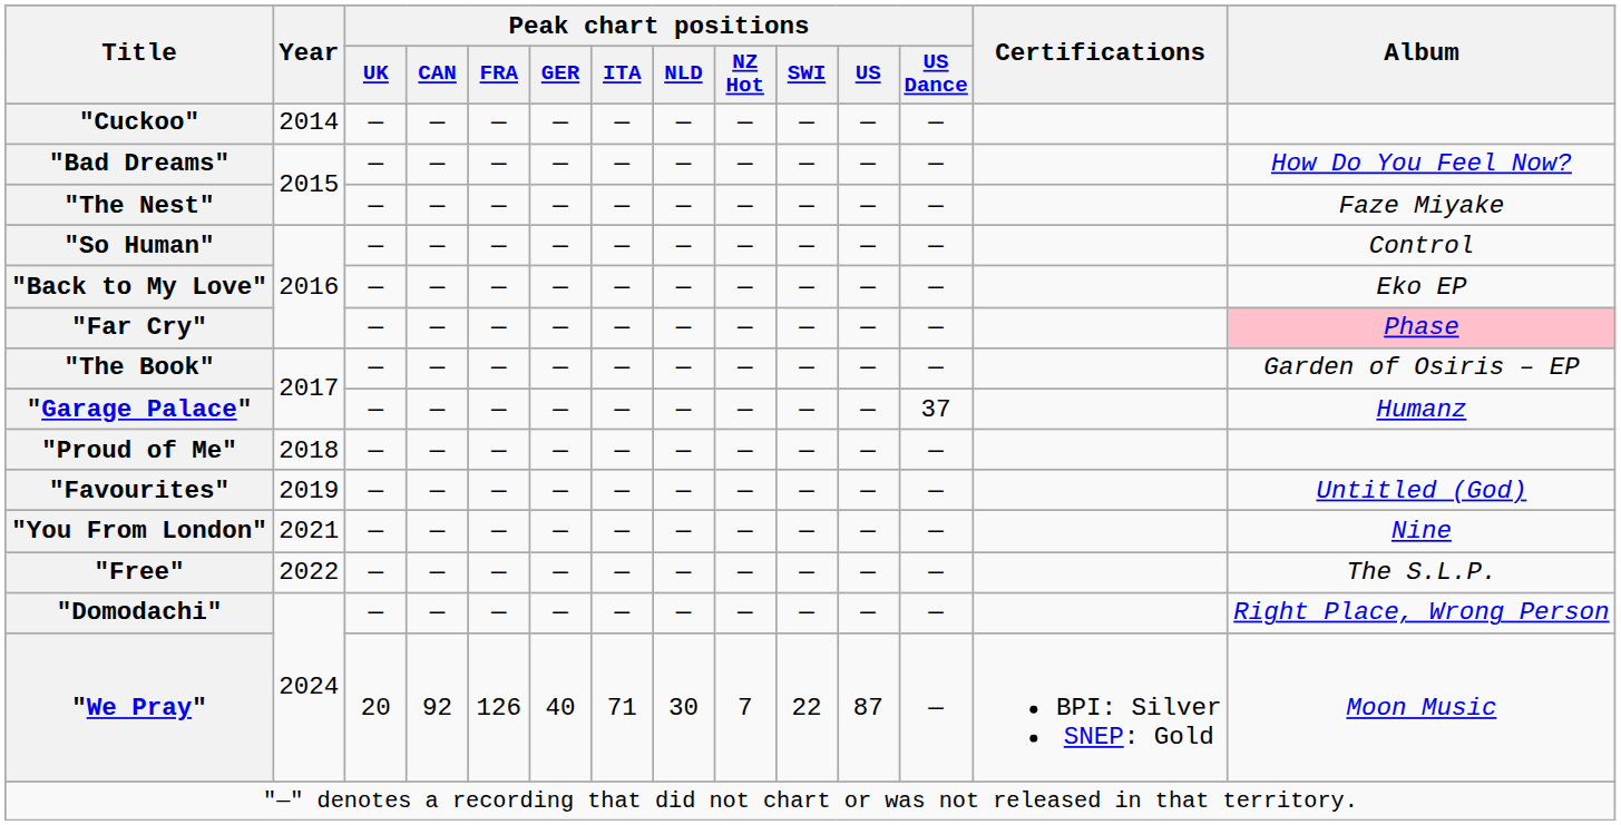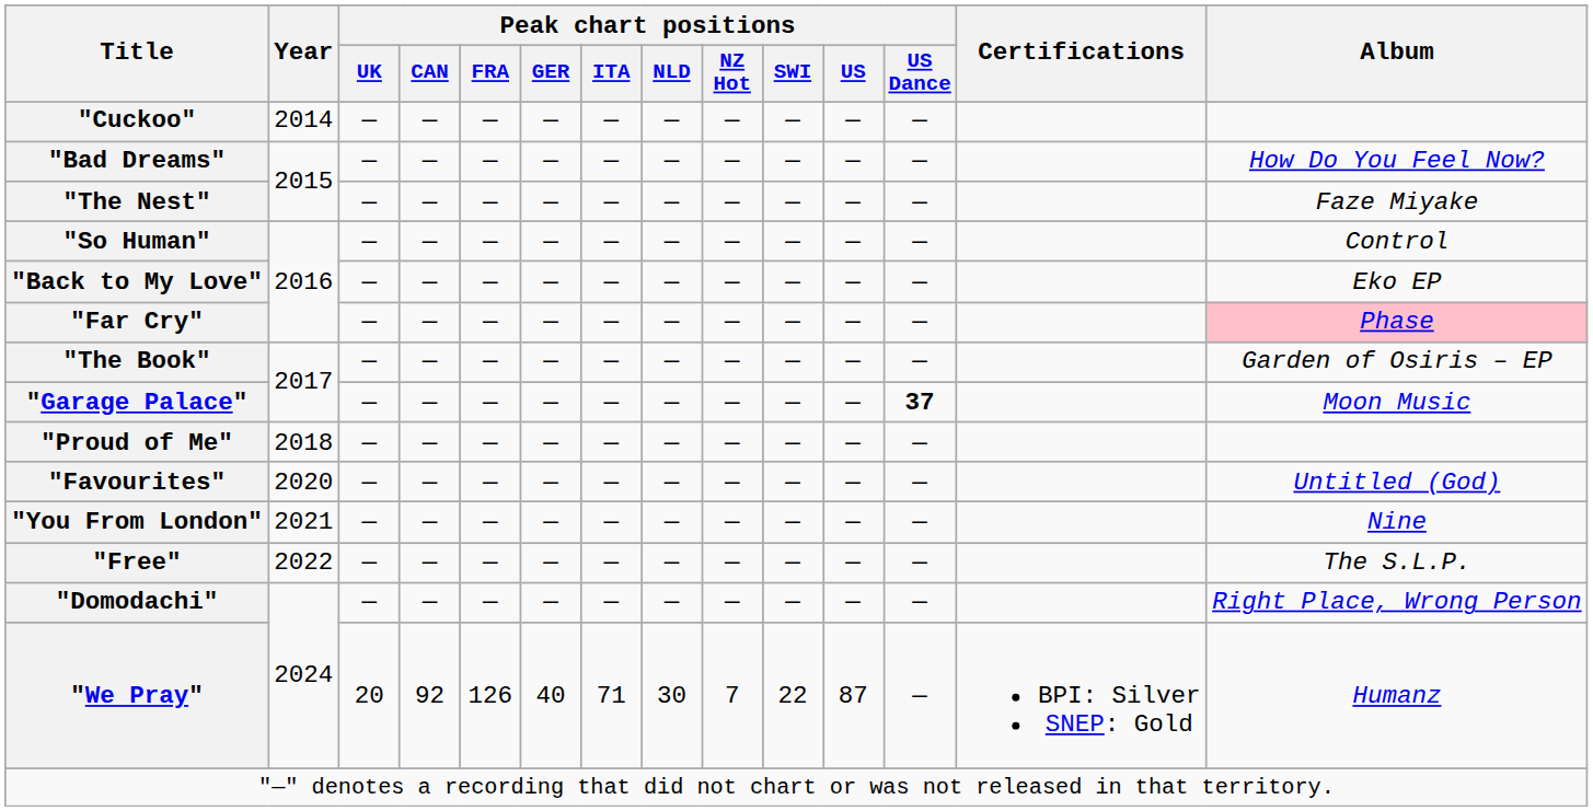"Garage Palace" | Peak chart positions / US Dance: normal -> bold
"Garage Palace" | Album: Humanz -> Moon Music
"Favourites" | Year: 2019 -> 2020
"We Pray" | Album: Moon Music -> Humanz
